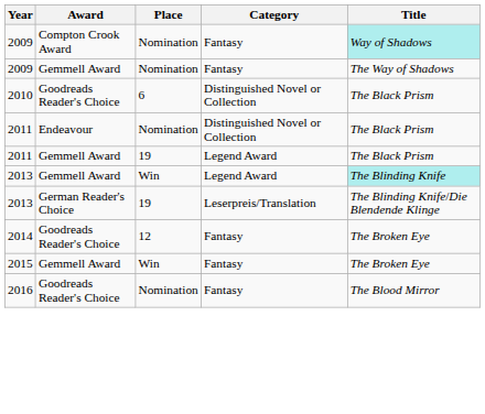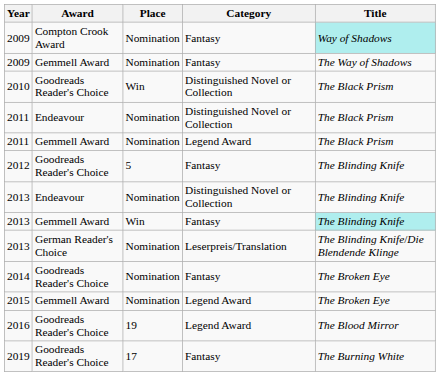2010 | Place: 6 -> Win
2011 / Gemmell Award | Place: 19 -> Nomination
+ row: 2012 | Goodreads Reader's Choice | 5 | Fantasy | The Blinding Knife
+ row: 2013 | Endeavour | Nomination | Distinguished Novel or Collection | The Blinding Knife
2013 / Gemmell Award | Category: Legend Award -> Fantasy
2013 / German Reader's Choice | Place: 19 -> Nomination
2014 | Place: 12 -> Nomination
2015 | Place: Win -> Nomination
2015 | Category: Fantasy -> Legend Award
2016 | Place: Nomination -> 19
2016 | Category: Fantasy -> Legend Award
+ row: 2019 | Goodreads Reader's Choice | 17 | Fantasy | The Burning White
